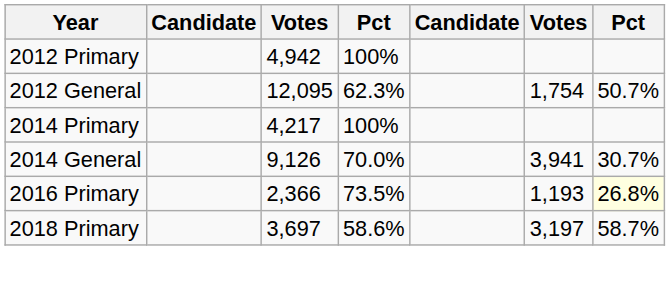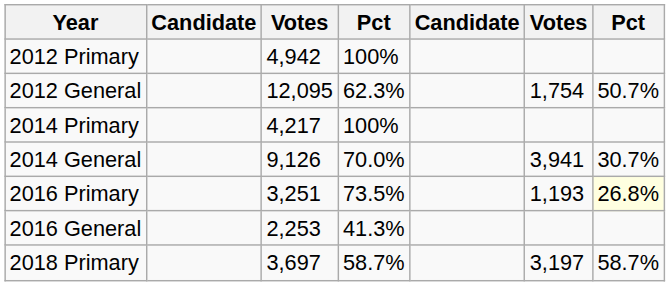2016 Primary | column 3: 2,366 -> 3,251
+ row: 2016 General | 2,253 | 41.3%
2018 Primary | column 4: 58.6% -> 58.7%
